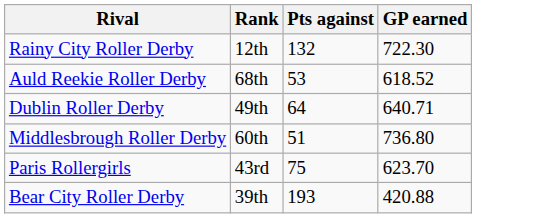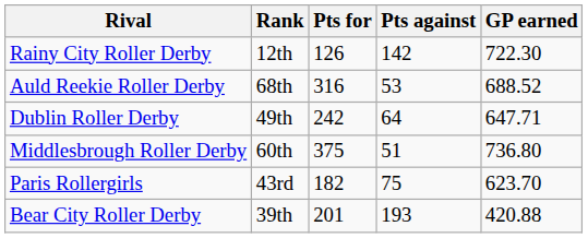+ column: Pts for | 126 | 316 | 242 | 375 | 182 | 201
Rainy City Roller Derby | Pts against: 132 -> 142
Auld Reekie Roller Derby | GP earned: 618.52 -> 688.52
Dublin Roller Derby | GP earned: 640.71 -> 647.71
